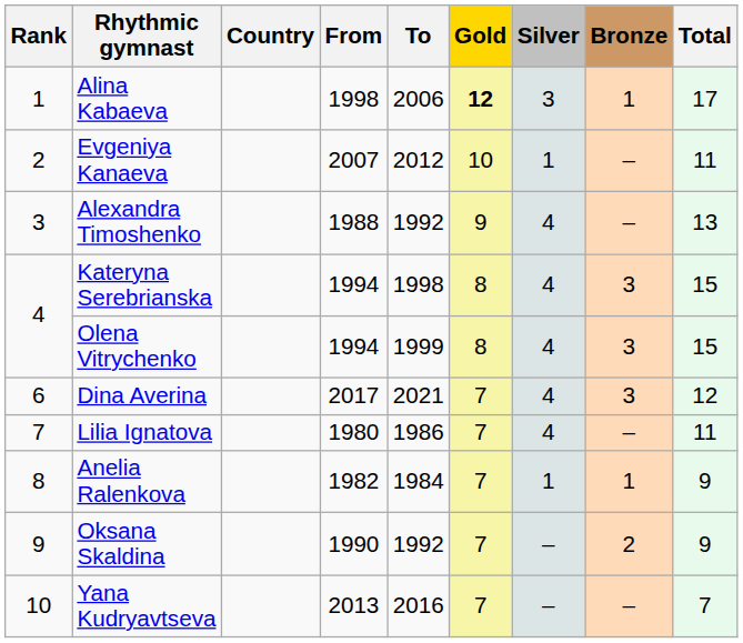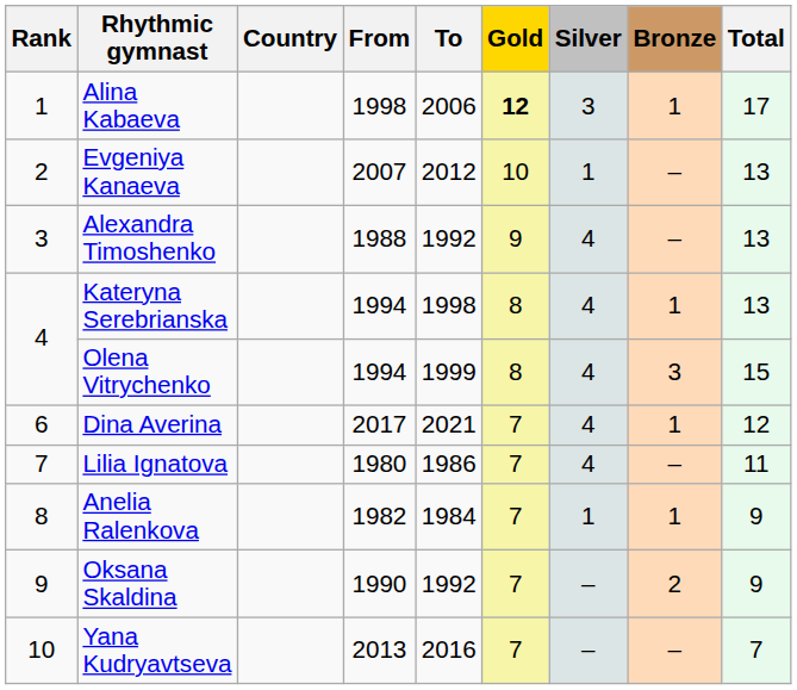Evgeniya Kanaeva | Total: 11 -> 13
Kateryna Serebrianska | Bronze: 3 -> 1
Kateryna Serebrianska | Total: 15 -> 13
Dina Averina | Bronze: 3 -> 1
